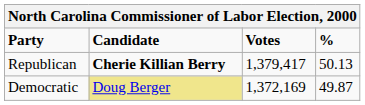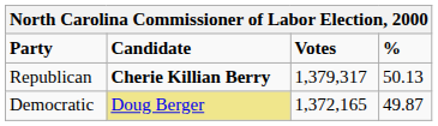Republican | Votes: 1,379,417 -> 1,379,317
Democratic | Votes: 1,372,169 -> 1,372,165
